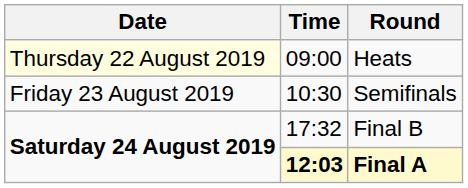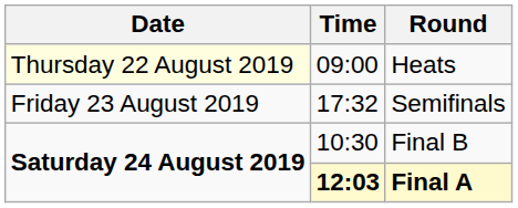Semifinals | Time: 10:30 -> 17:32
Final B | Time: 17:32 -> 10:30
